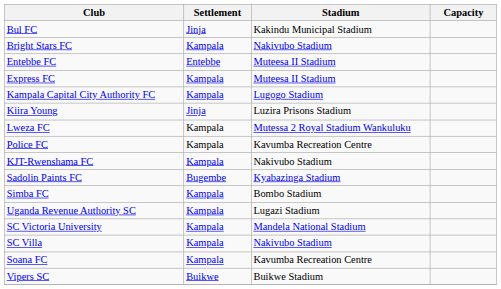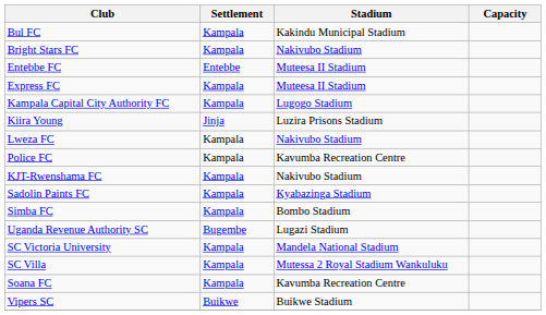Bul FC | Settlement: Jinja -> Kampala
Lweza FC | Stadium: Mutessa 2 Royal Stadium Wankuluku -> Nakivubo Stadium
Sadolin Paints FC | Settlement: Bugembe -> Kampala
Uganda Revenue Authority SC | Settlement: Kampala -> Bugembe
SC Villa | Stadium: Nakivubo Stadium -> Mutessa 2 Royal Stadium Wankuluku
